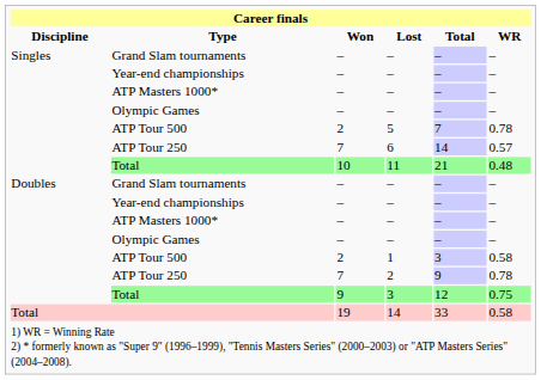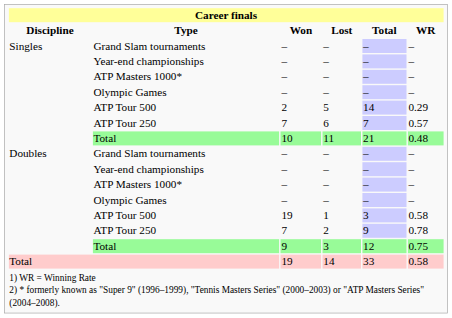5 | Total: 7 -> 14
5 | WR: 0.78 -> 0.29
6 | Total: 14 -> 7
1 | Won: 2 -> 19
